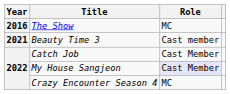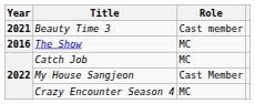rows swapped: The Show <-> Beauty Time 3
Catch Job | Role: Cast Member -> MC
My House Sangjeon | Role: lavender background -> no background
